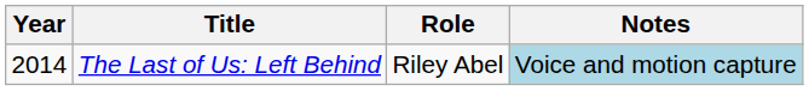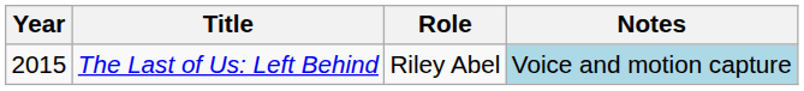The Last of Us: Left Behind | Year: 2014 -> 2015
